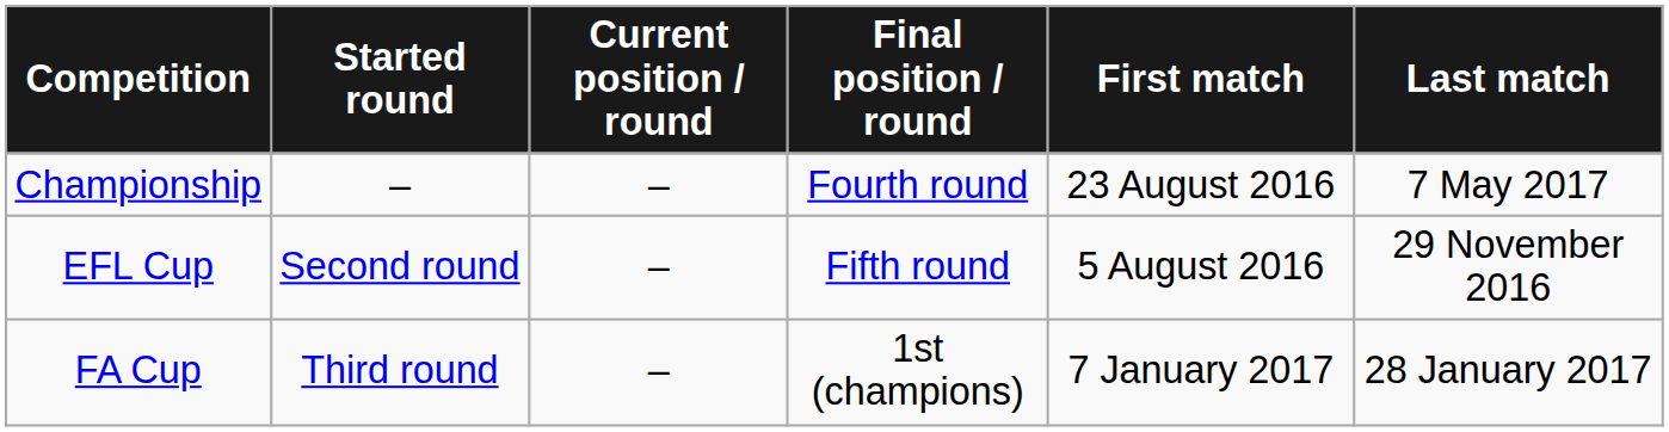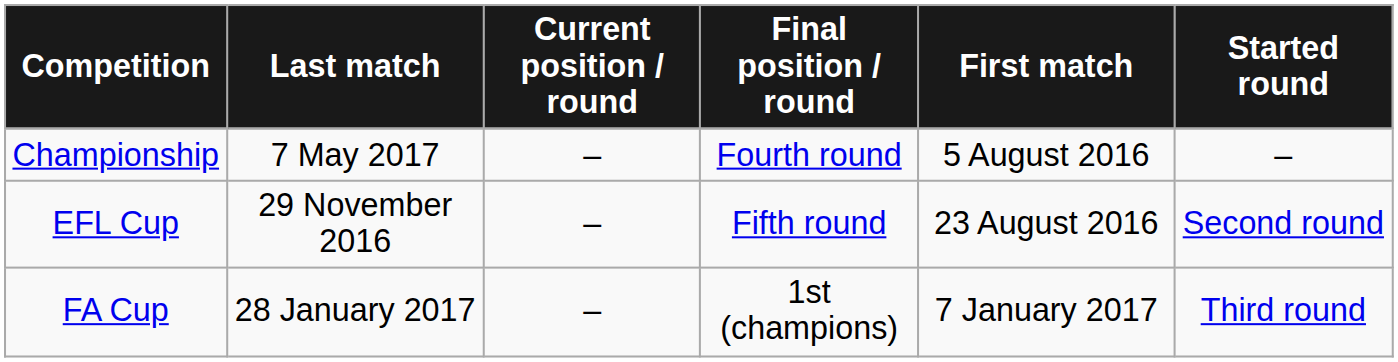columns swapped: Started round <-> Last match
Championship | First match: 23 August 2016 -> 5 August 2016
EFL Cup | First match: 5 August 2016 -> 23 August 2016
